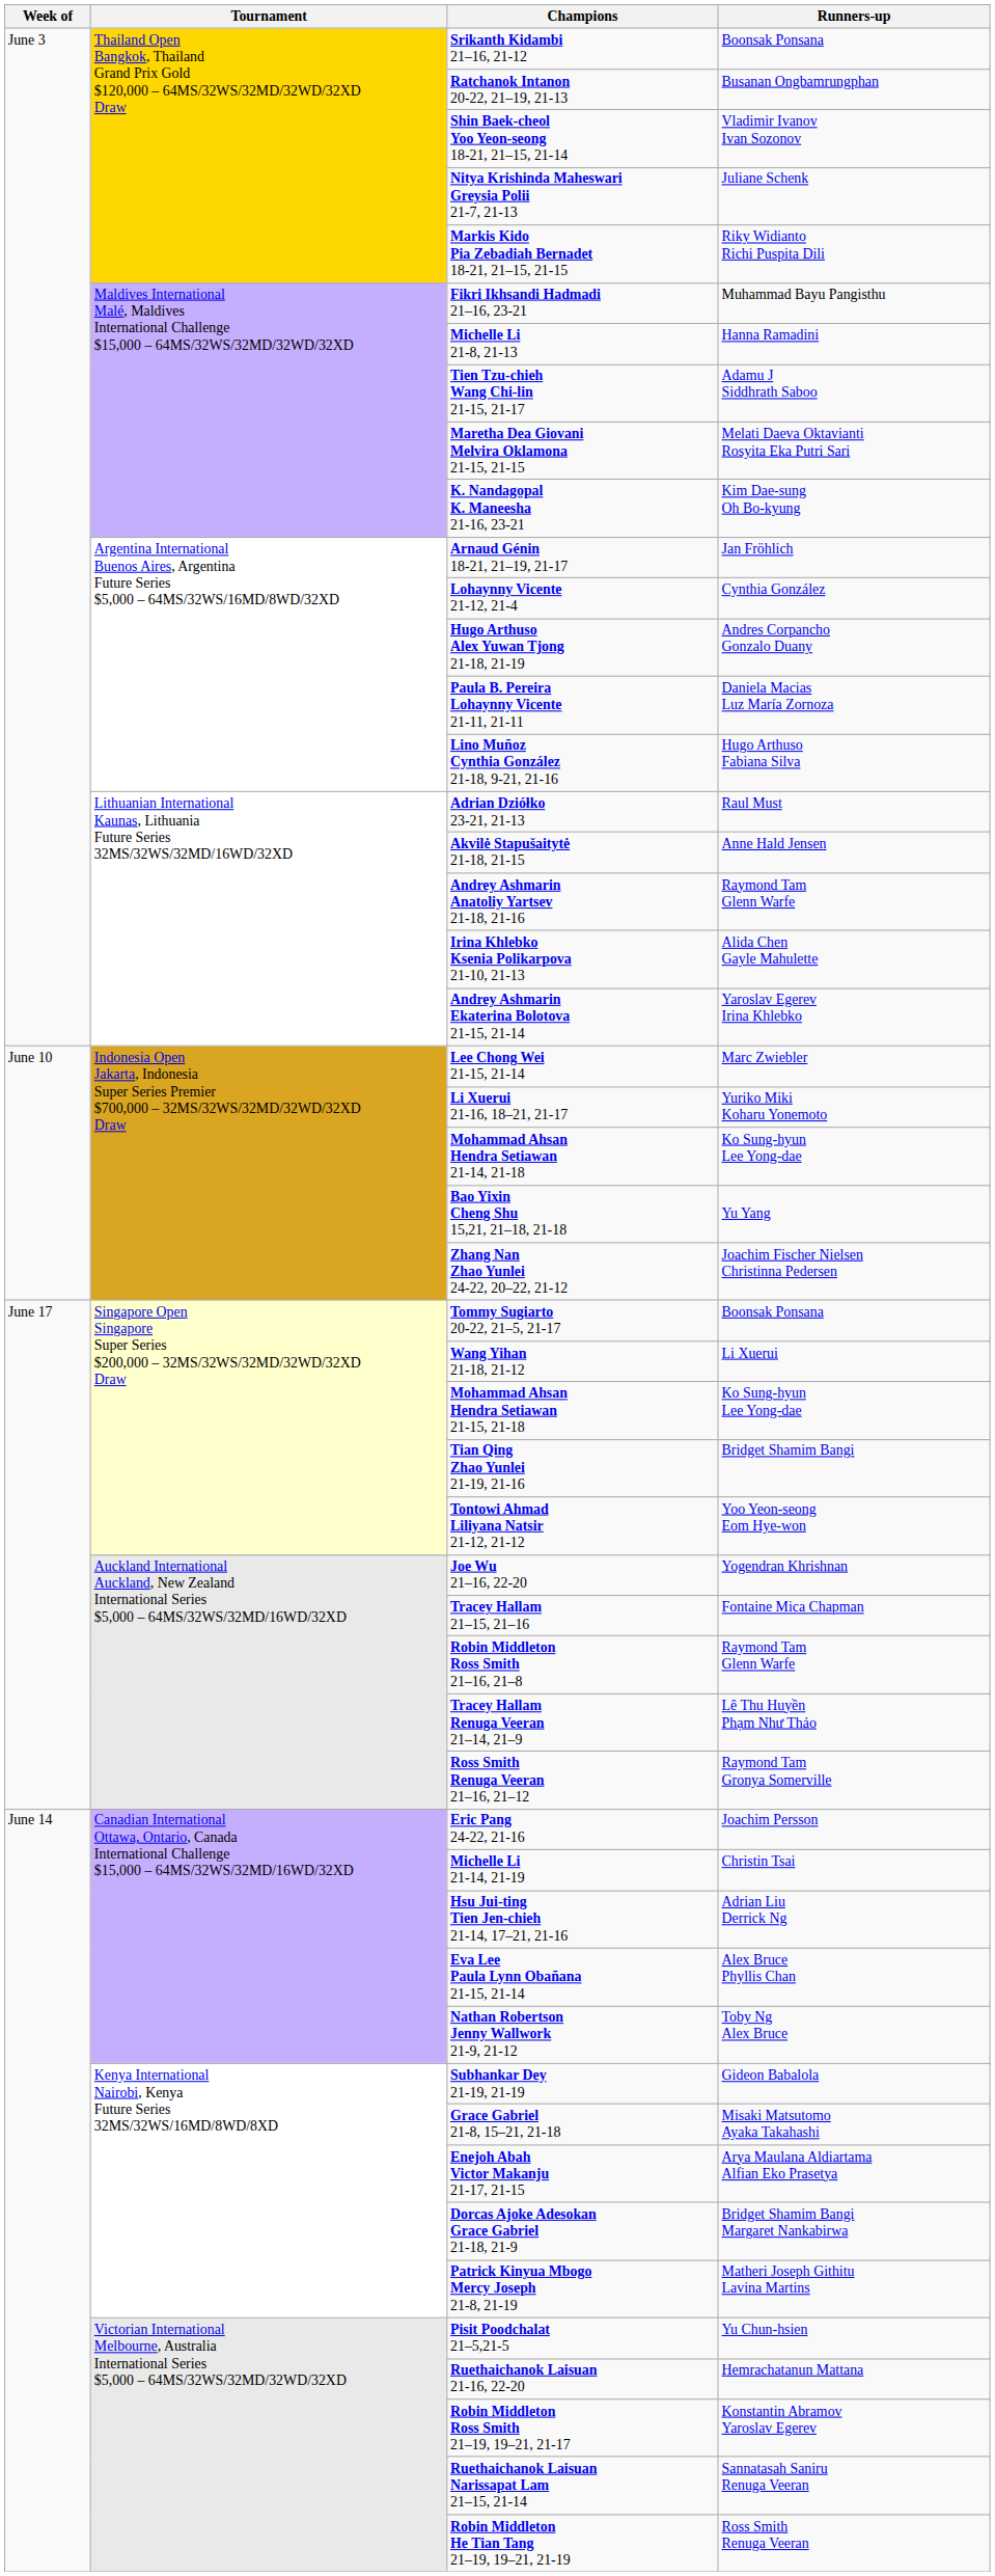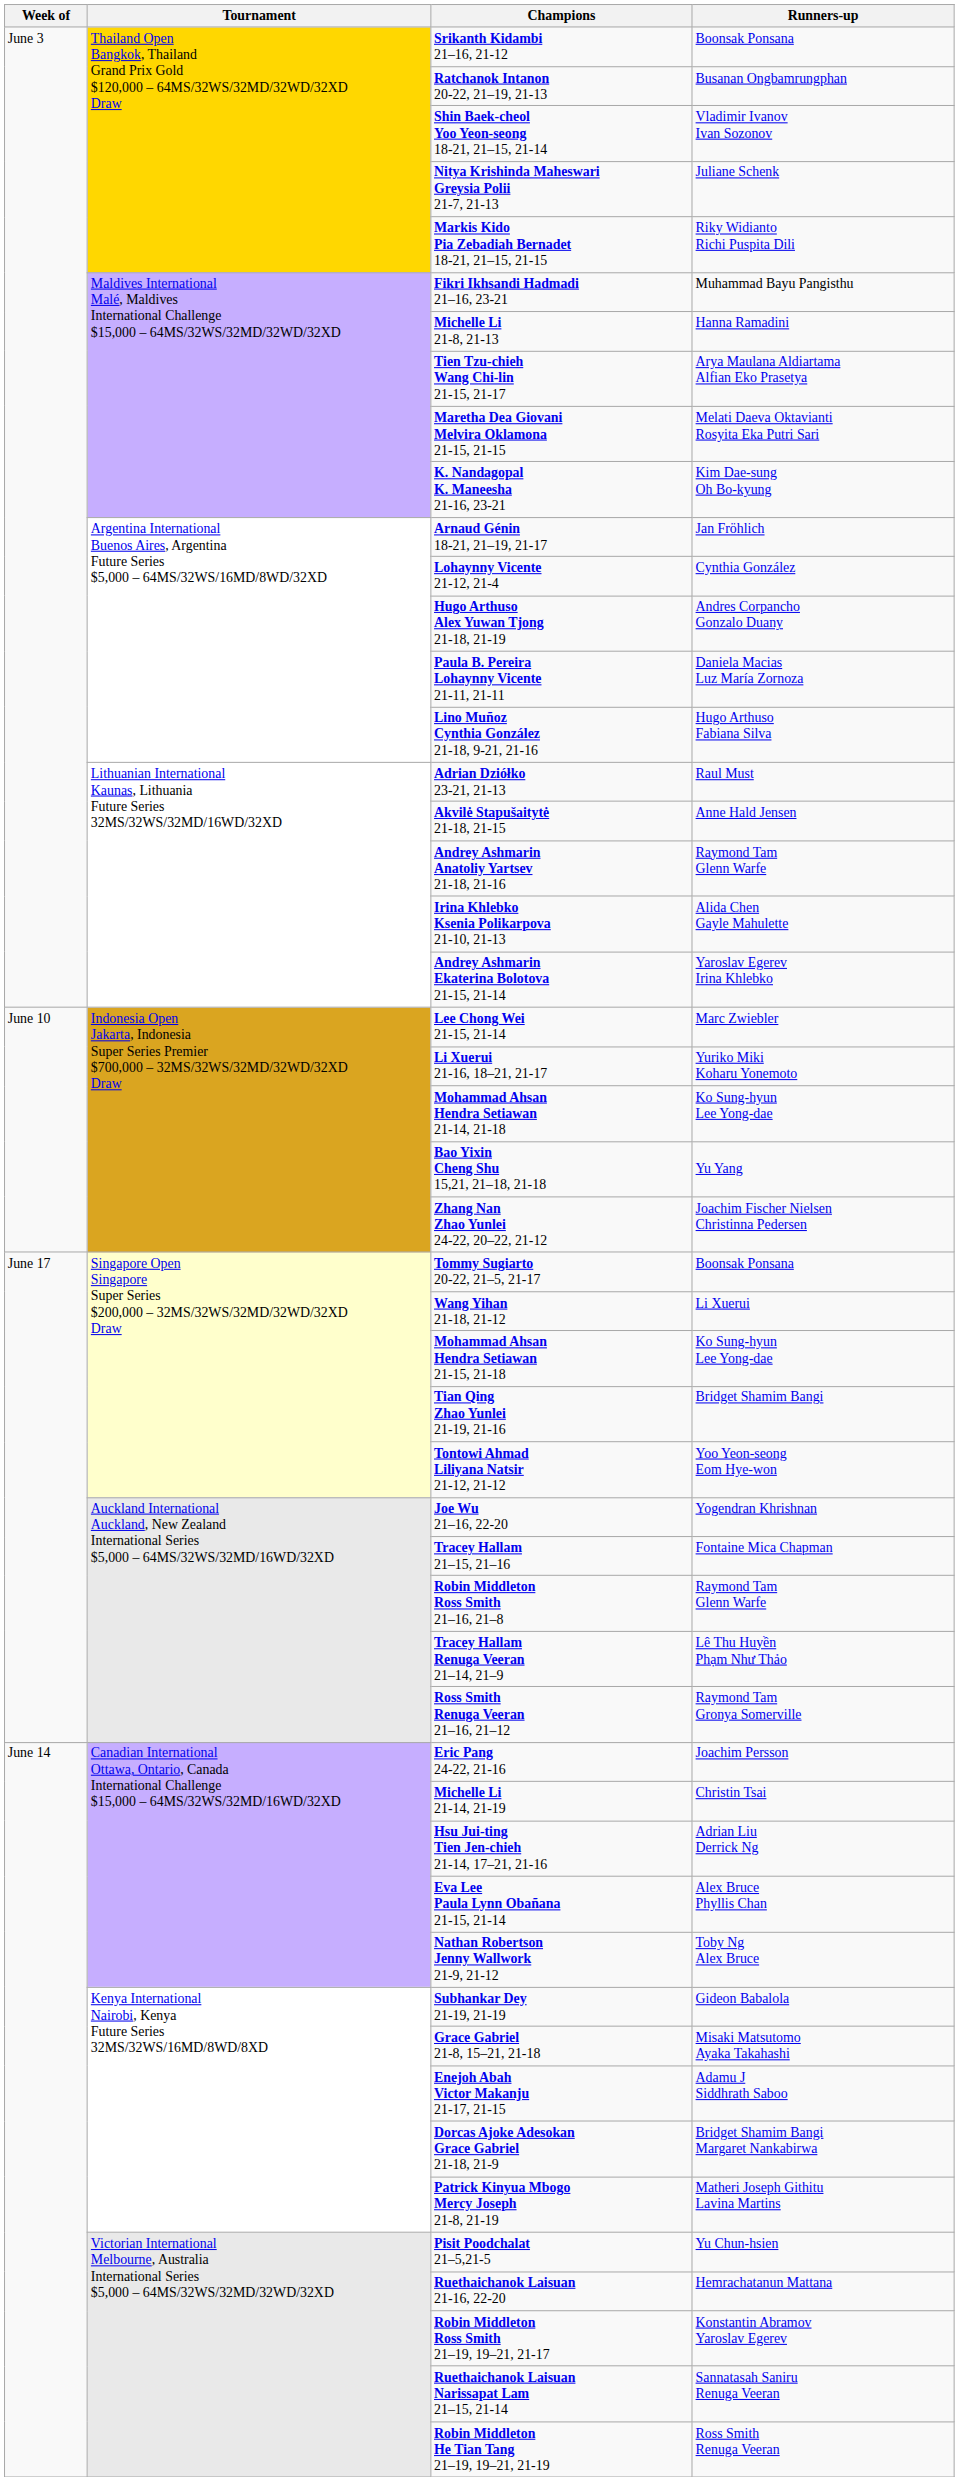Tien Tzu-chieh Wang Chi-lin 21-15, 21-17 | Runners-up: Adamu J Siddhrath Saboo -> Arya Maulana Aldiartama Alfian Eko Prasetya
Enejoh Abah Victor Makanju 21-17, 21-15 | Runners-up: Arya Maulana Aldiartama Alfian Eko Prasetya -> Adamu J Siddhrath Saboo
